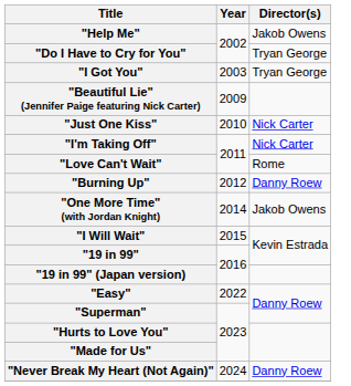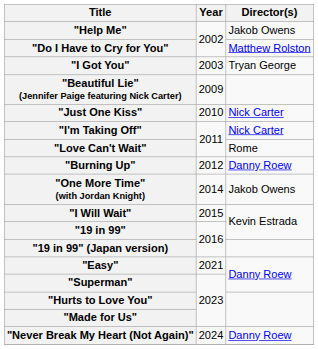"Do I Have to Cry for You" | Director(s): Tryan George -> Matthew Rolston
"Easy" | Year: 2022 -> 2021
